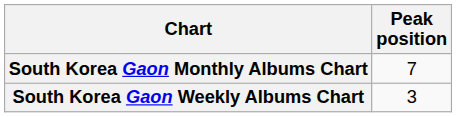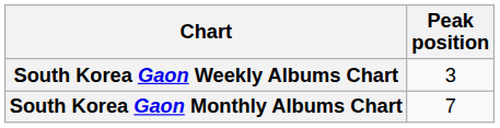rows swapped: South Korea Gaon Weekly Albums Chart <-> South Korea Gaon Monthly Albums Chart
